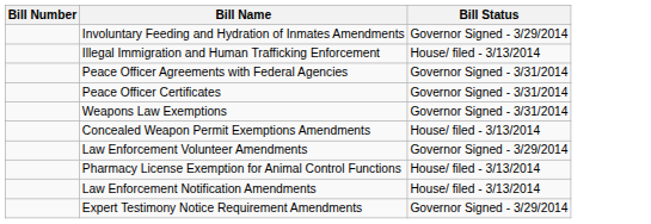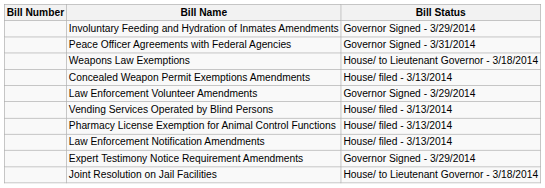- row: Illegal Immigration and Human Trafficking Enforcement | House/ filed - 3/13/2014
- row: Peace Officer Certificates | Governor Signed - 3/31/2014
Weapons Law Exemptions | Bill Status: Governor Signed - 3/31/2014 -> House/ to Lieutenant Governor - 3/18/2014
+ row: Vending Services Operated by Blind Persons | House/ filed - 3/13/2014
+ row: Joint Resolution on Jail Facilities | House/ to Lieutenant Governor - 3/18/2014
